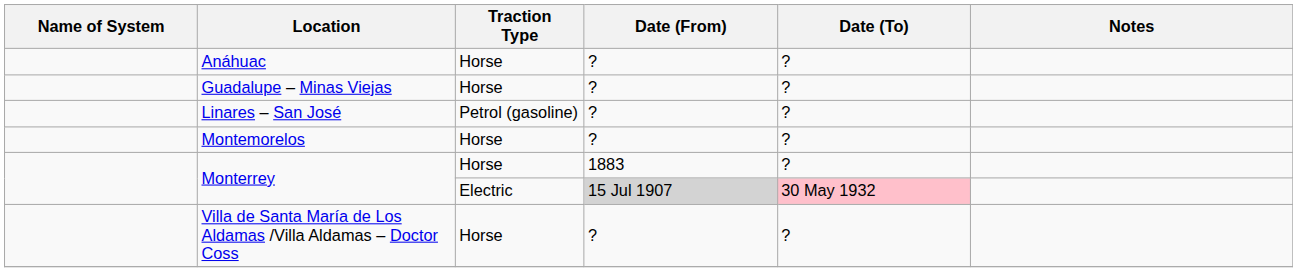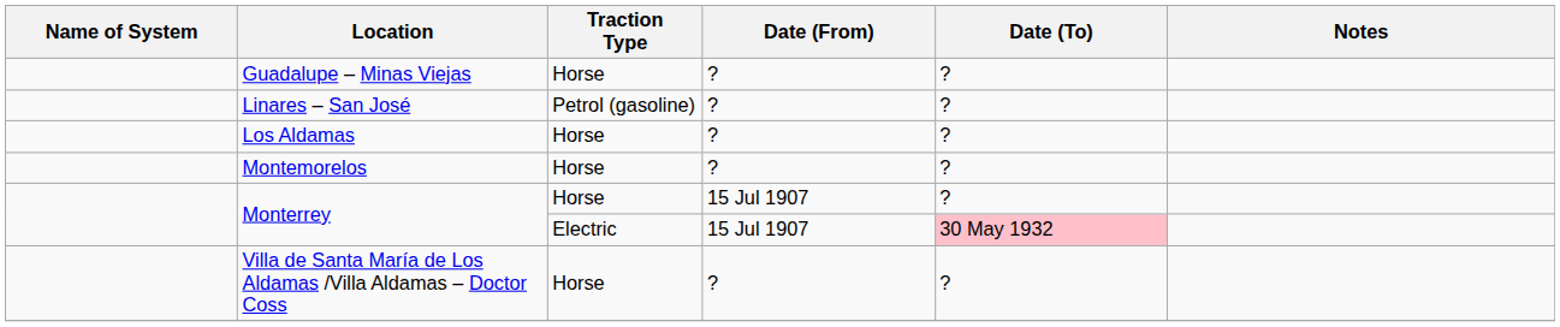- row: Anáhuac | Horse | ? | ?
+ row: Los Aldamas | Horse | ? | ?
Monterrey / Horse | Date (From): 1883 -> 15 Jul 1907
Monterrey / Electric | Date (From): lightgrey background -> no background
